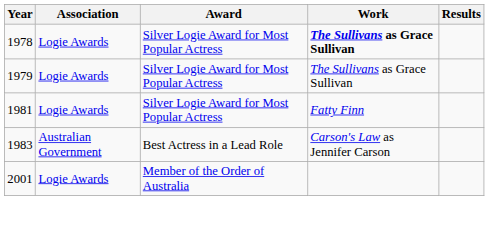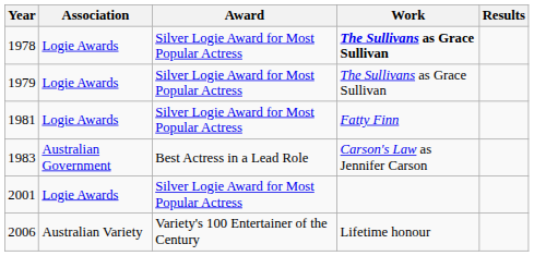2001 | Award: Member of the Order of Australia -> Silver Logie Award for Most Popular Actress
+ row: 2006 | Australian Variety | Variety's 100 Entertainer of the Century | Lifetime honour
